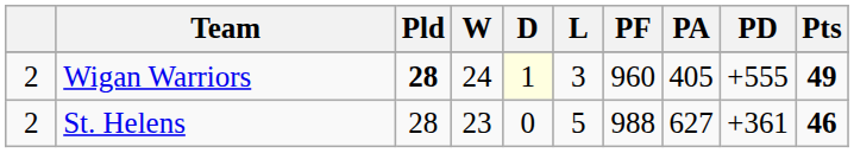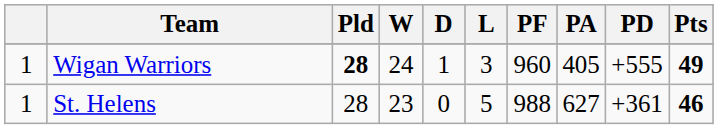Wigan Warriors | column 1: 2 -> 1
Wigan Warriors | D: lightyellow background -> no background
St. Helens | column 1: 2 -> 1
